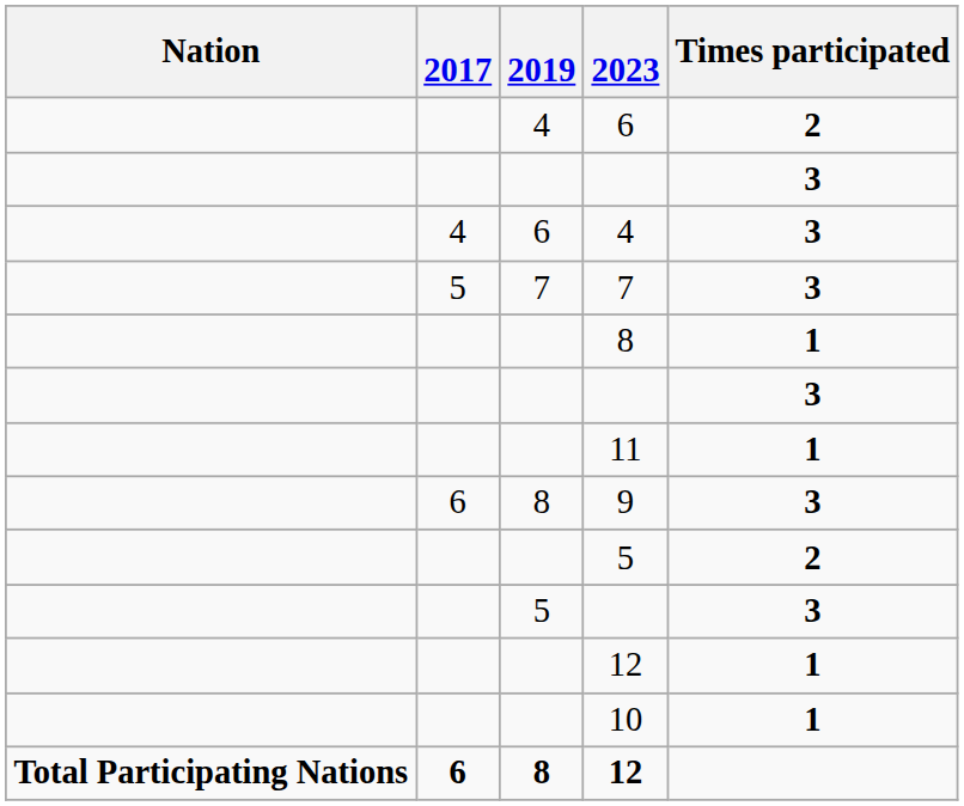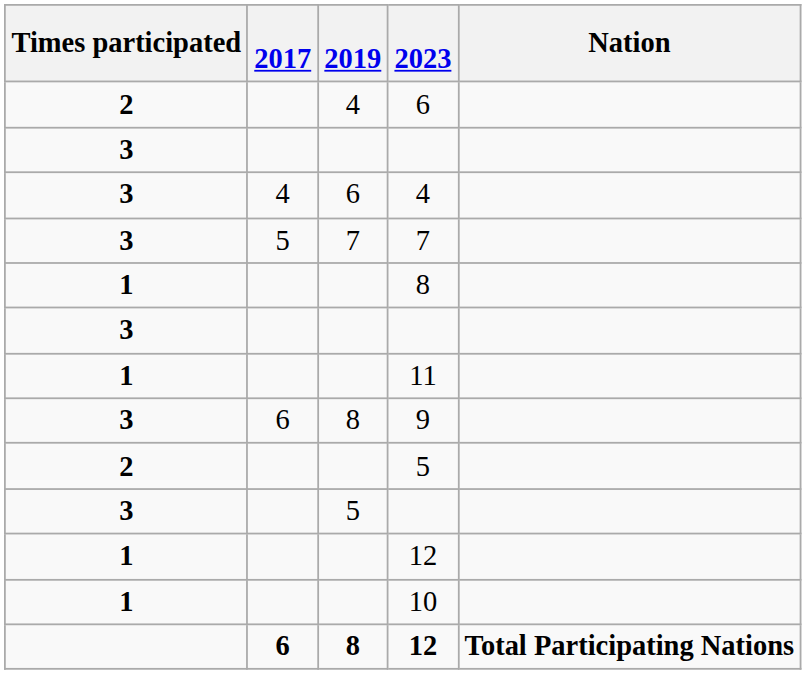columns swapped: Nation <-> Times participated
